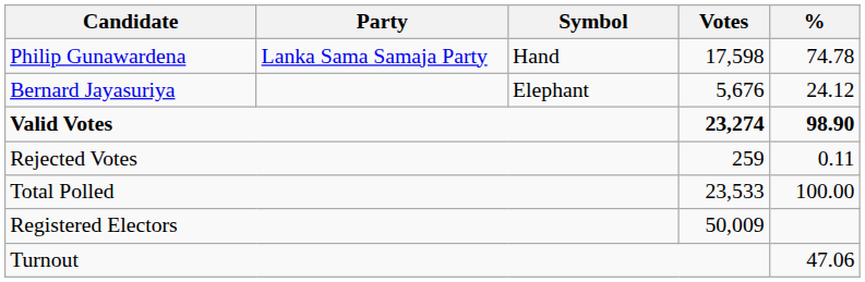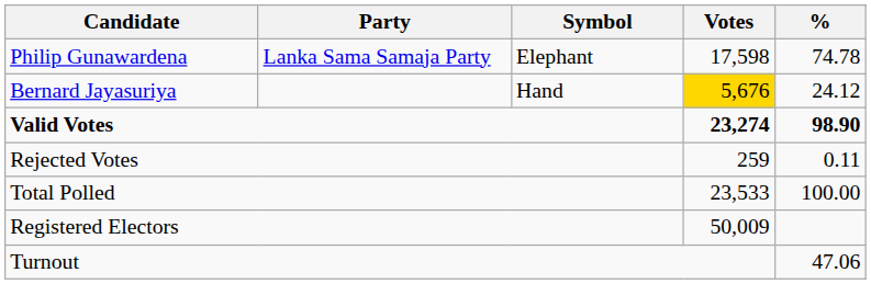Philip Gunawardena | Symbol: Hand -> Elephant
Bernard Jayasuriya | Symbol: Elephant -> Hand
Bernard Jayasuriya | Votes: no background -> gold background
